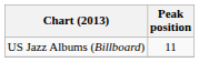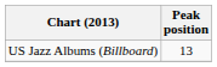US Jazz Albums (Billboard) | Peak position: 11 -> 13
